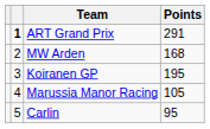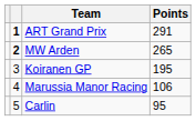MW Arden | column 2: normal -> bold
MW Arden | Points: 168 -> 265
Marussia Manor Racing | Points: 105 -> 106
